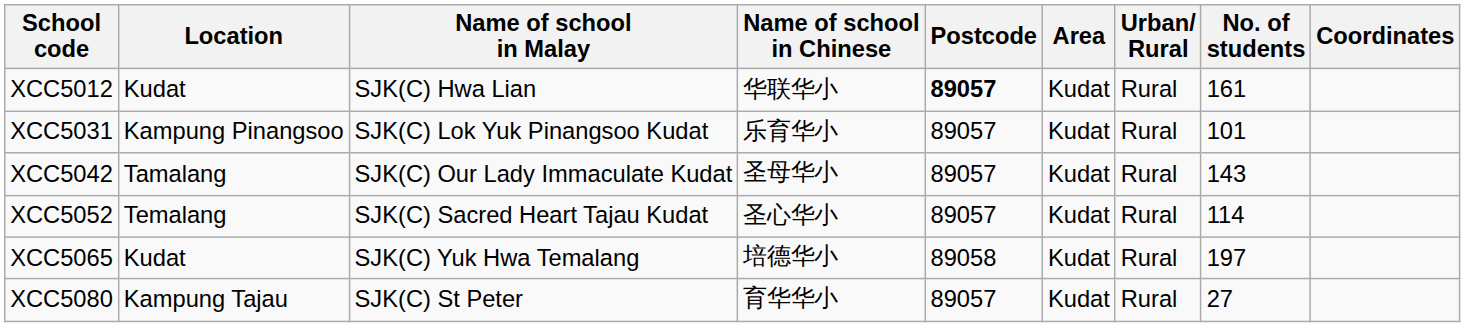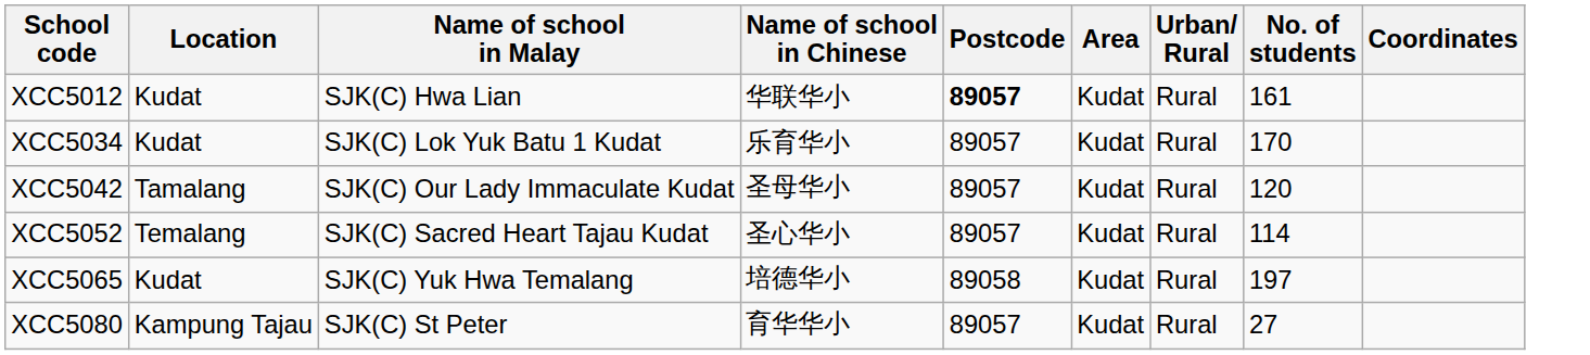- row: XCC5031 | Kampung Pinangsoo | SJK(C) Lok Yuk Pinangsoo Kudat | 乐育华小 | 89057 | Kudat | Rural | 101
+ row: XCC5034 | Kudat | SJK(C) Lok Yuk Batu 1 Kudat | 乐育华小 | 89057 | Kudat | Rural | 170
XCC5042 | No. of students: 143 -> 120
